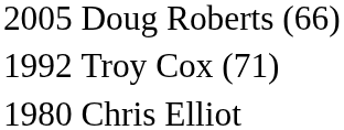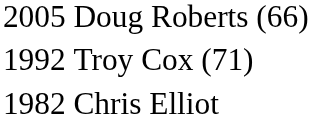Chris Elliot | column 1: 1980 -> 1982
